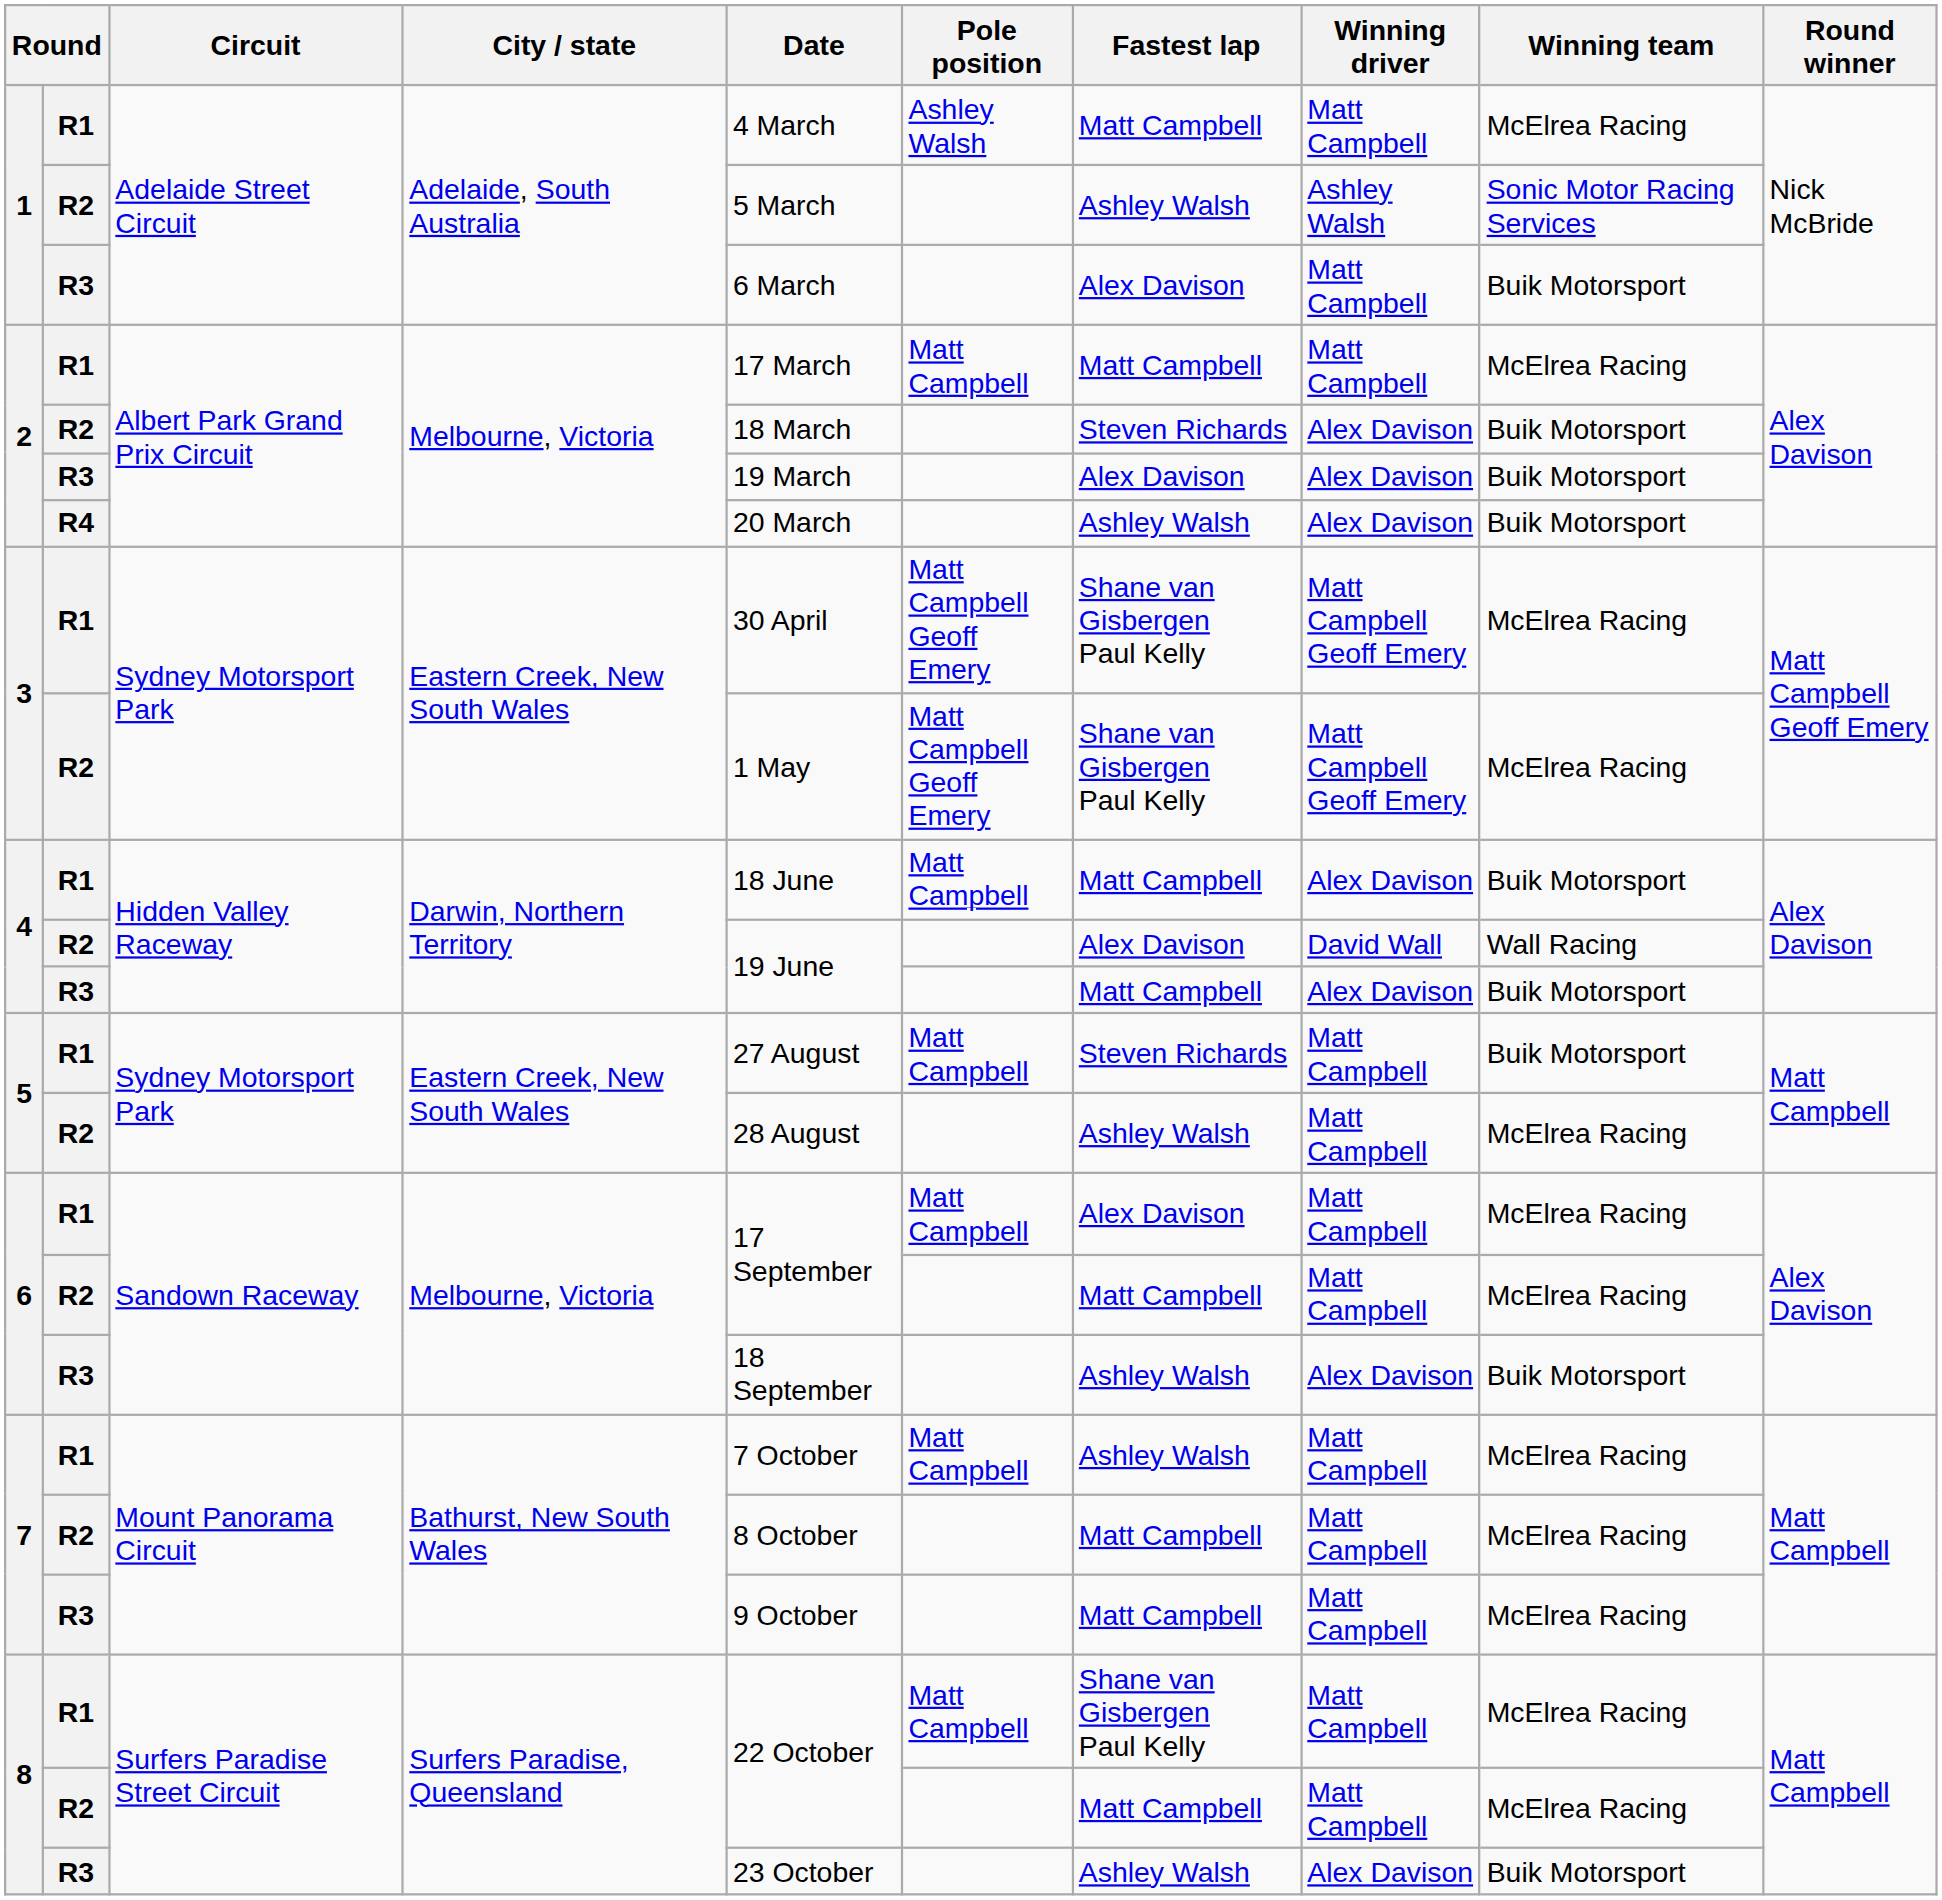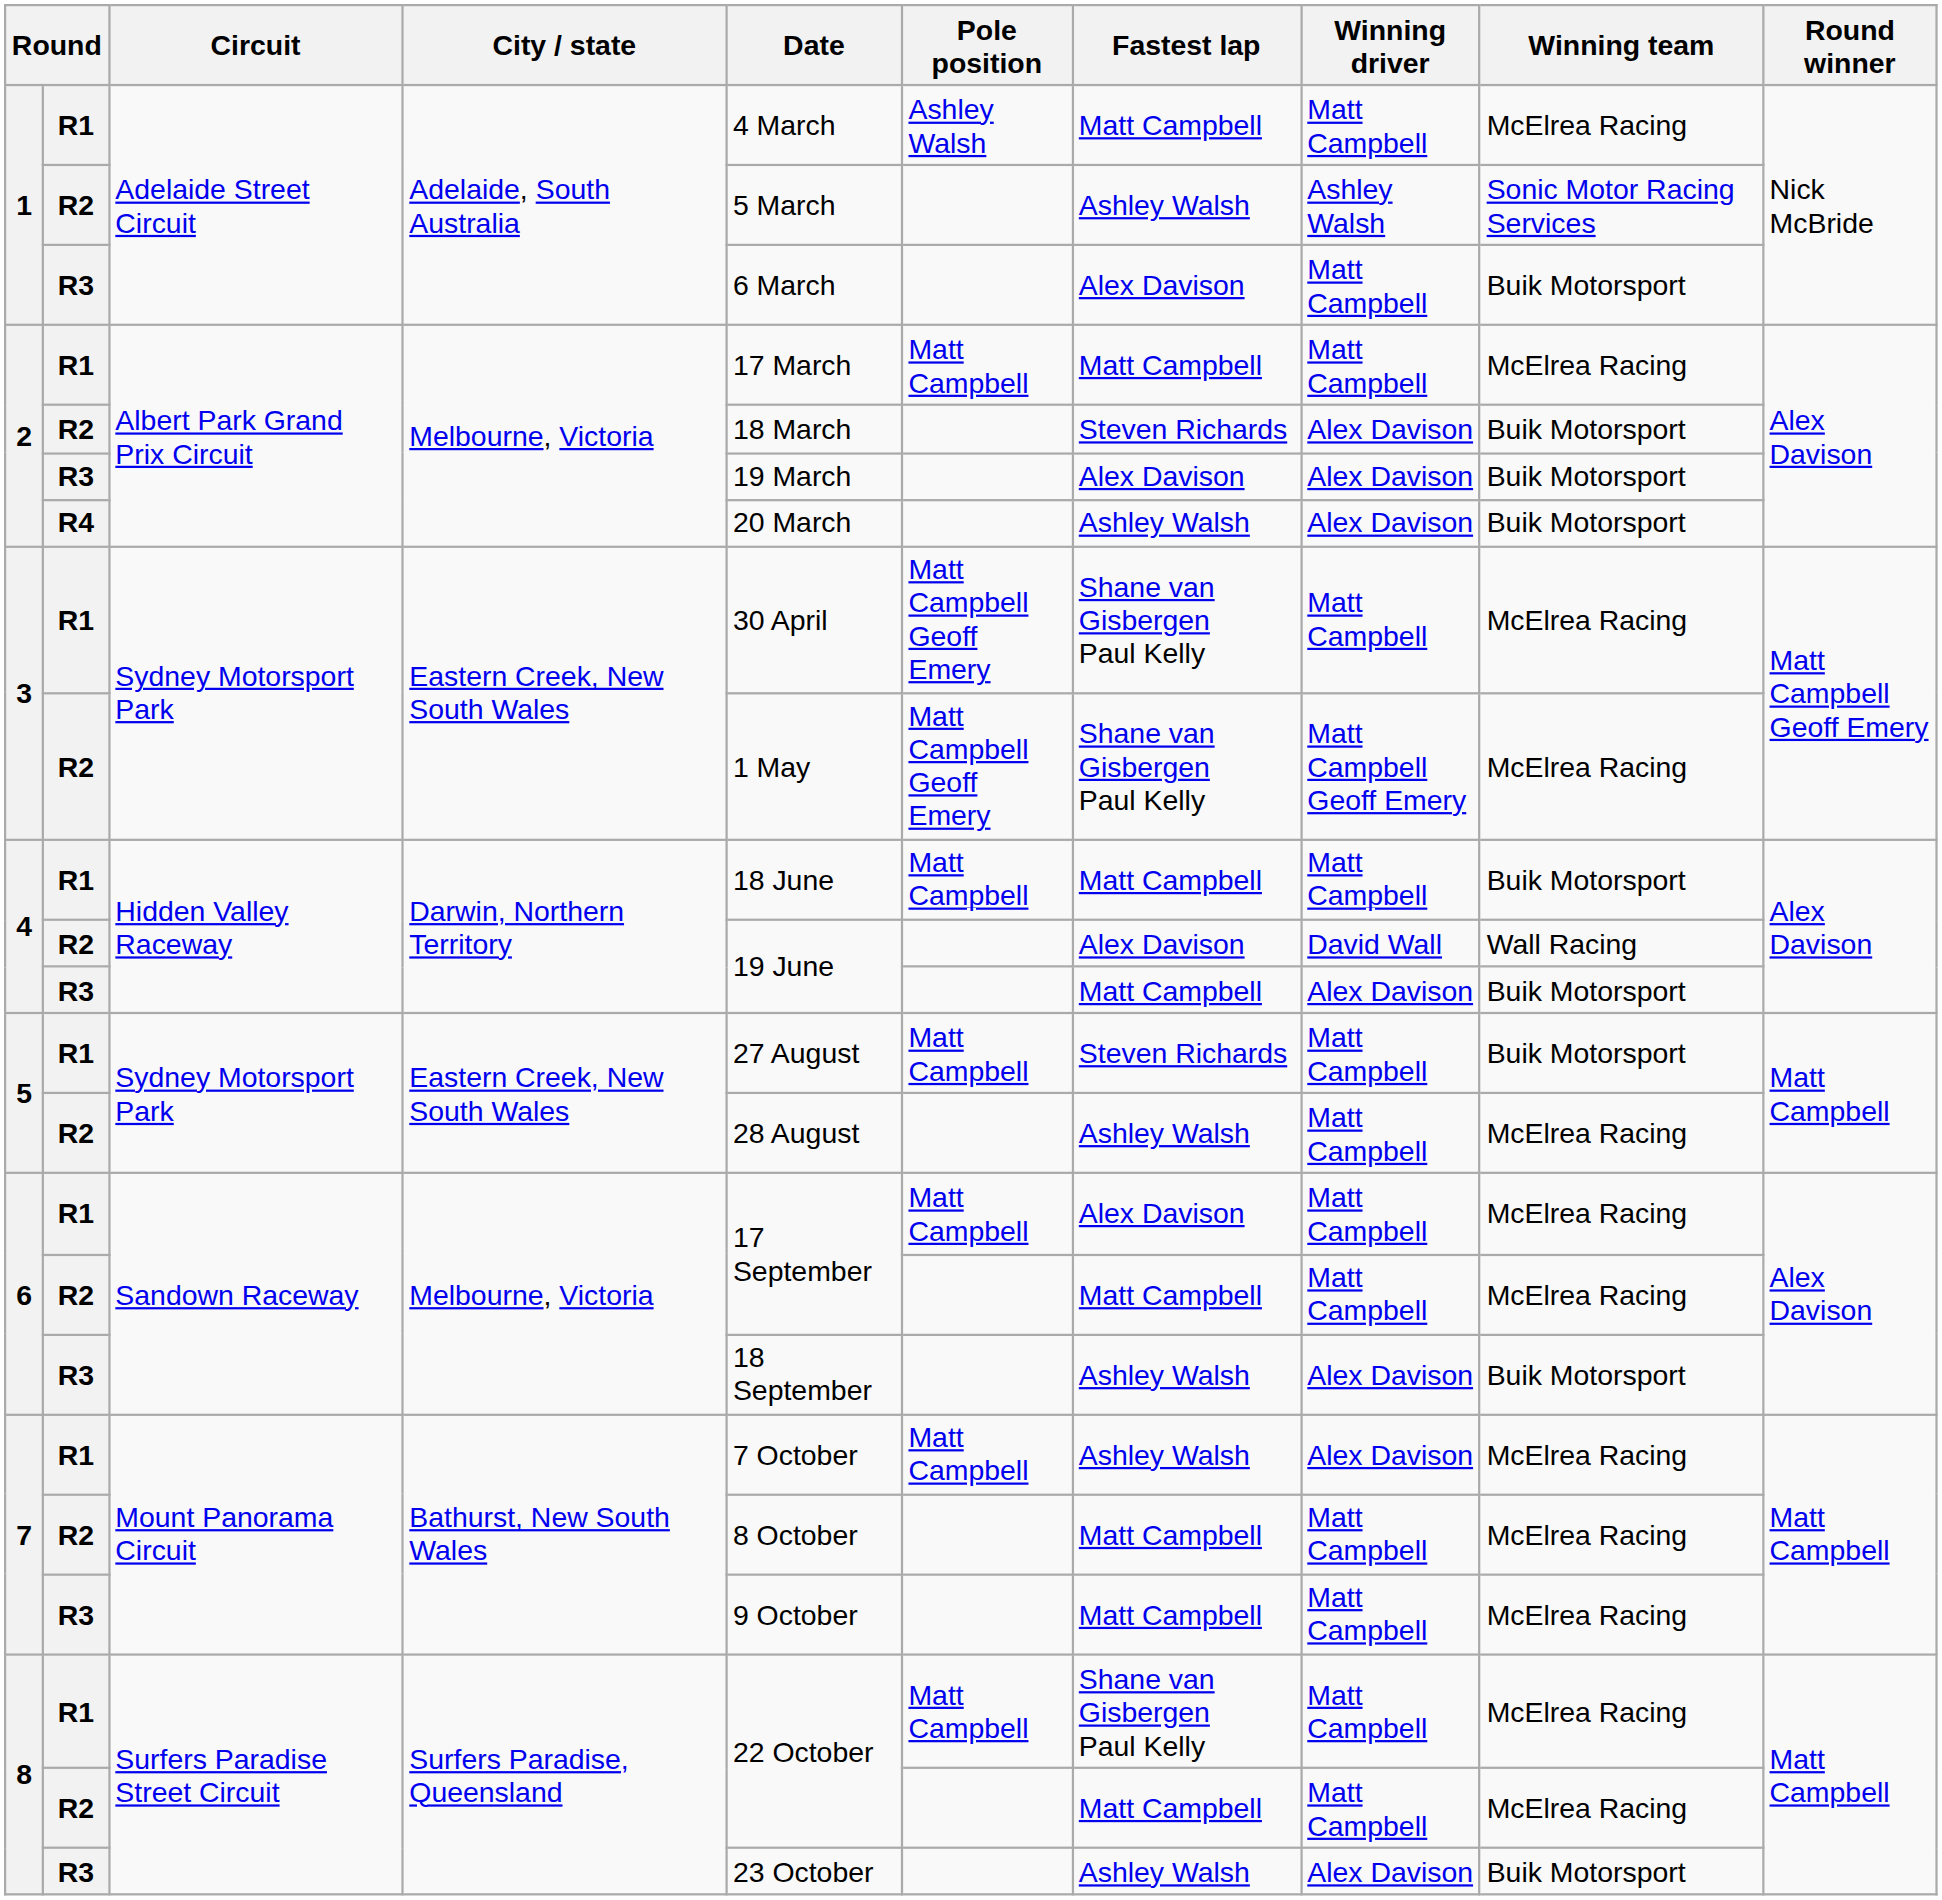3 / R1 | Winning driver: Matt Campbell Geoff Emery -> Matt Campbell
4 / R1 | Winning driver: Alex Davison -> Matt Campbell
7 / R1 | Winning driver: Matt Campbell -> Alex Davison
